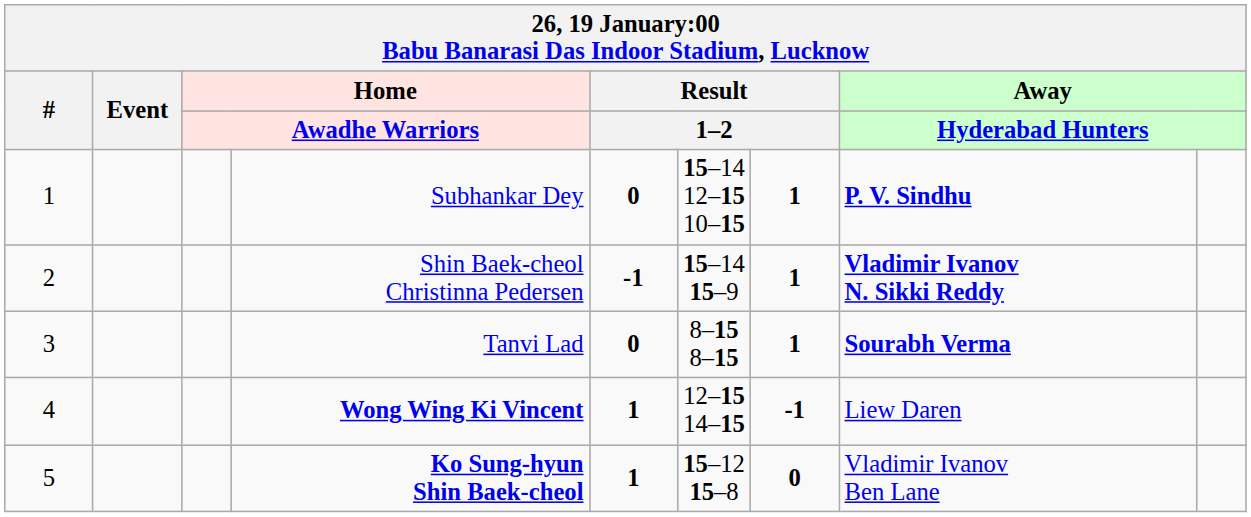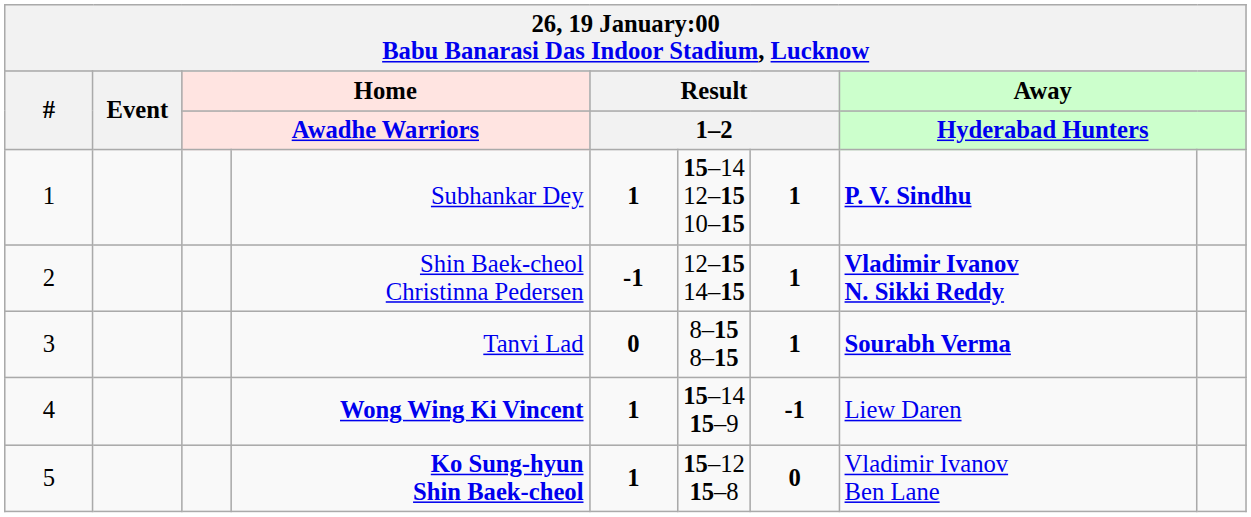Subhankar Dey | column 5: 0 -> 1
Shin Baek-cheol Christinna Pedersen | column 6: 15–14 15–9 -> 12–15 14–15
Wong Wing Ki Vincent | column 6: 12–15 14–15 -> 15–14 15–9
